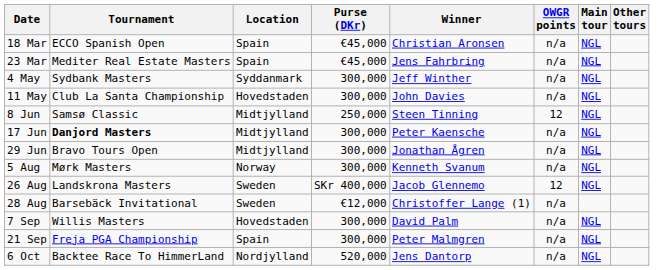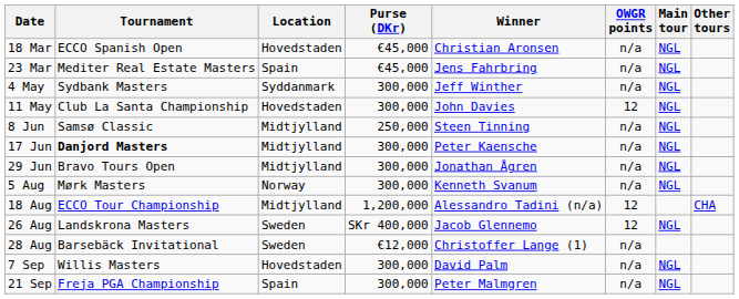18 Mar | Location: Spain -> Hovedstaden
11 May | OWGR points: n/a -> 12
8 Jun | OWGR points: 12 -> n/a
+ row: 18 Aug | ECCO Tour Championship | Midtjylland | 1,200,000 | Alessandro Tadini (n/a) | 12 | CHA
- row: 6 Oct | Backtee Race To HimmerLand | Nordjylland | 520,000 | Jens Dantorp | n/a | NGL
